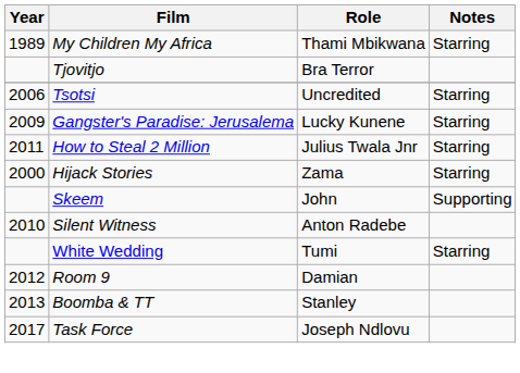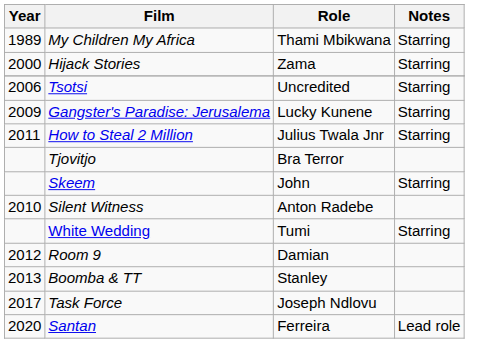rows swapped: Hijack Stories <-> Tjovitjo
Skeem | Notes: Supporting -> Starring
+ row: 2020 | Santan | Ferreira | Lead role
